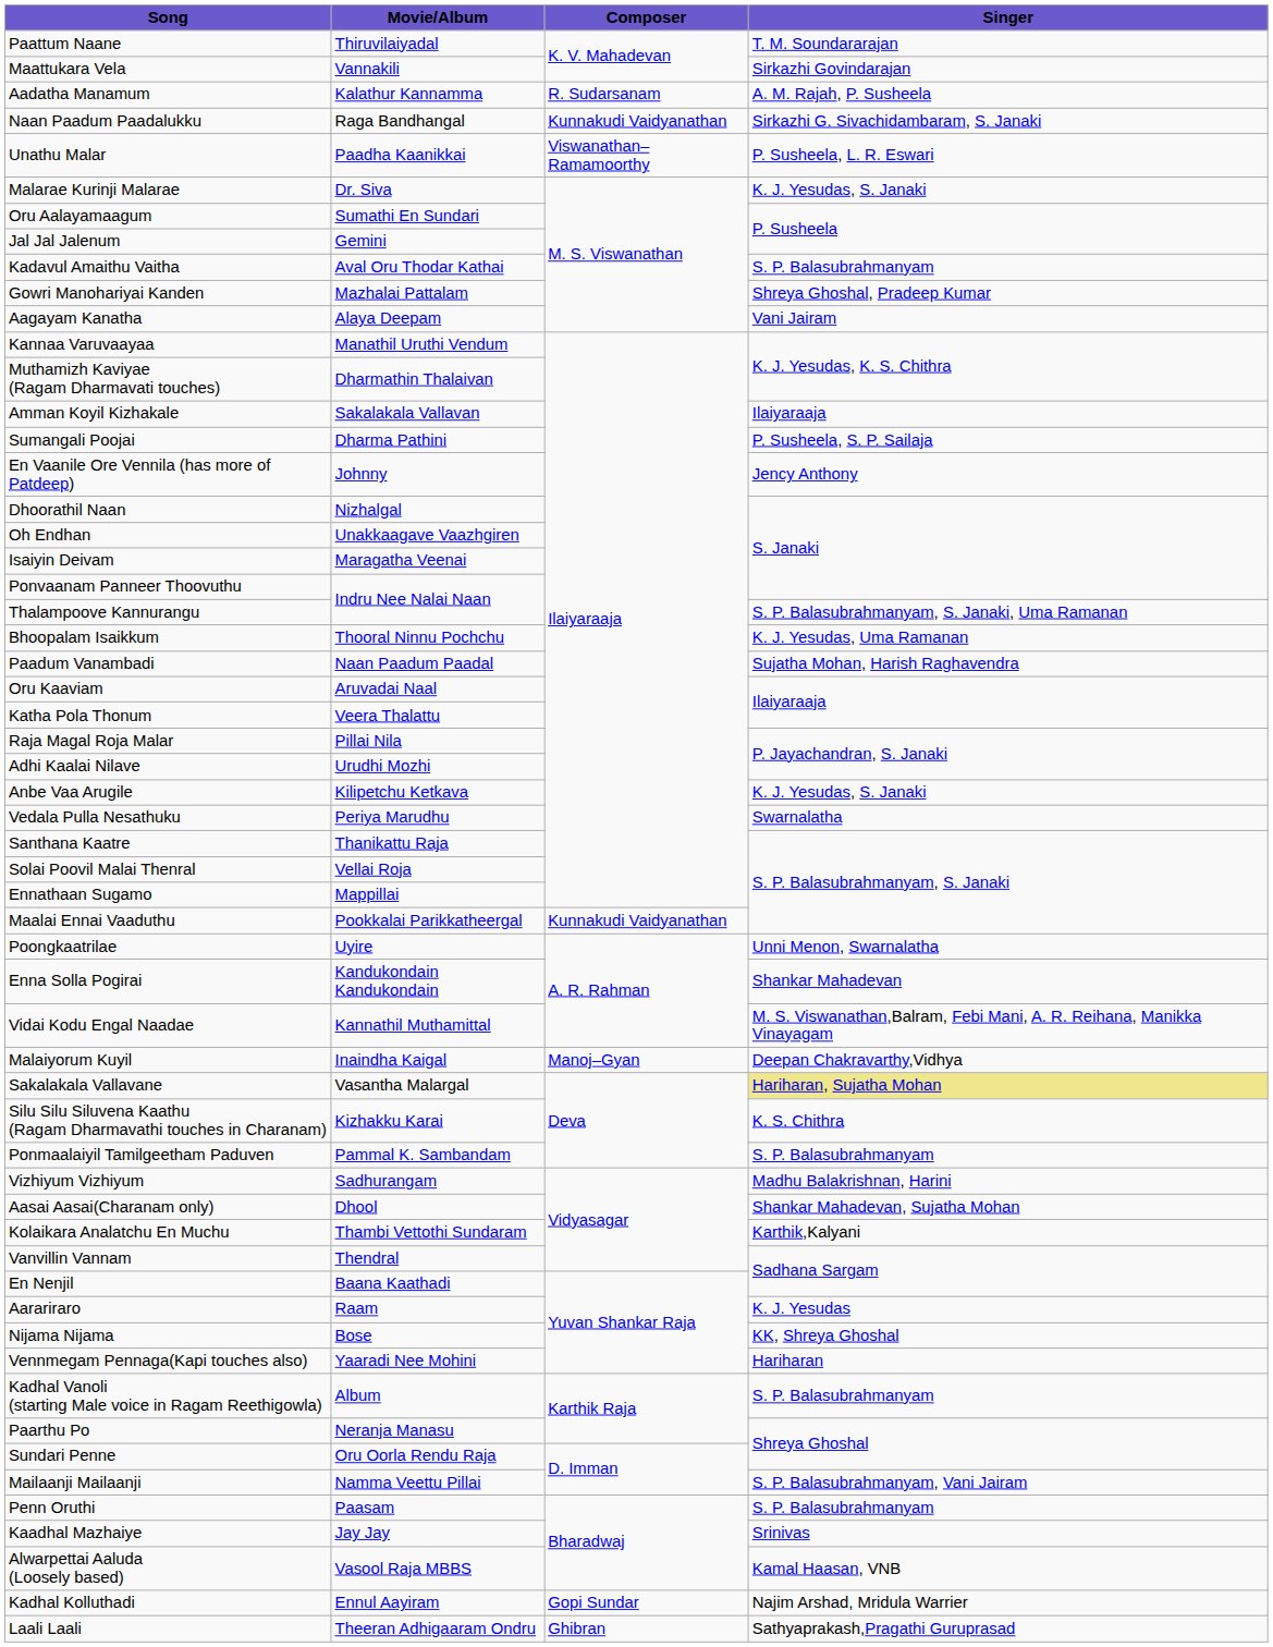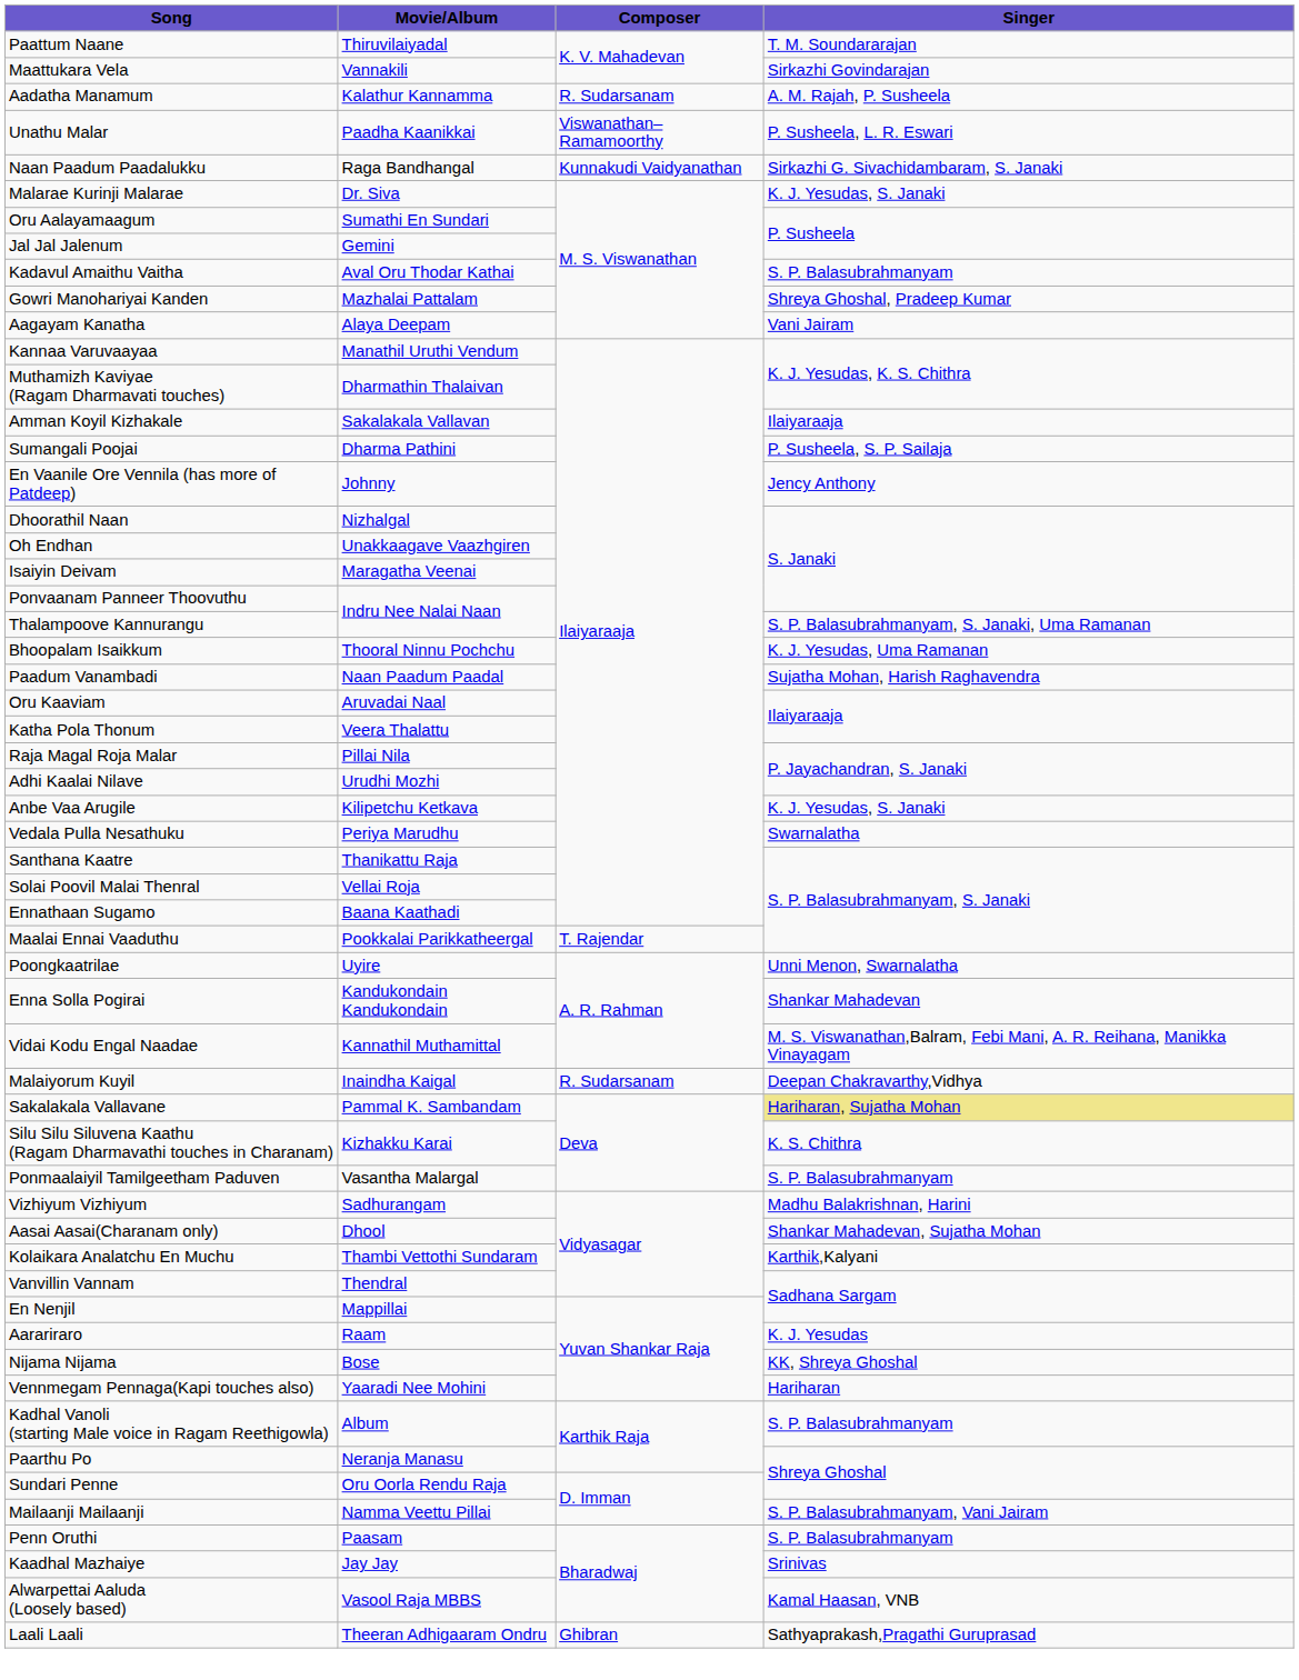rows swapped: Unathu Malar <-> Naan Paadum Paadalukku
Ennathaan Sugamo | Movie/Album: Mappillai -> Baana Kaathadi
Maalai Ennai Vaaduthu | Composer: Kunnakudi Vaidyanathan -> T. Rajendar
Malaiyorum Kuyil | Composer: Manoj–Gyan -> R. Sudarsanam
Sakalakala Vallavane | Movie/Album: Vasantha Malargal -> Pammal K. Sambandam
Ponmaalaiyil Tamilgeetham Paduven | Movie/Album: Pammal K. Sambandam -> Vasantha Malargal
En Nenjil | Movie/Album: Baana Kaathadi -> Mappillai
- row: Kadhal Kolluthadi | Ennul Aayiram | Gopi Sundar | Najim Arshad, Mridula Warrier
